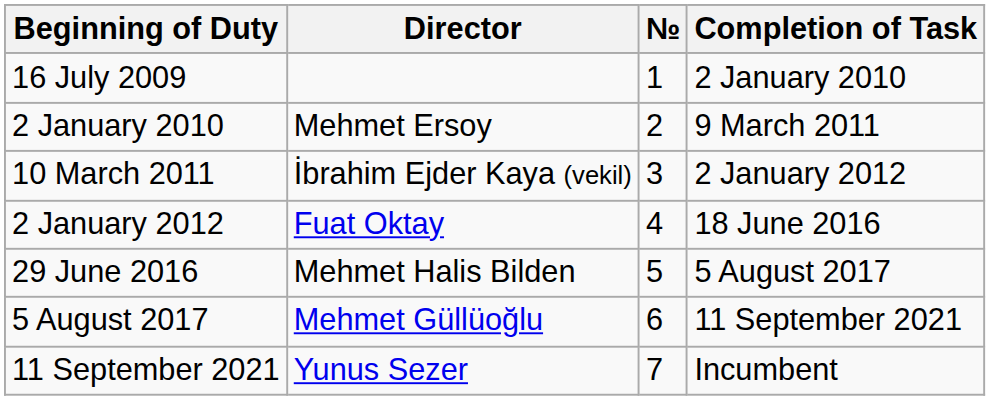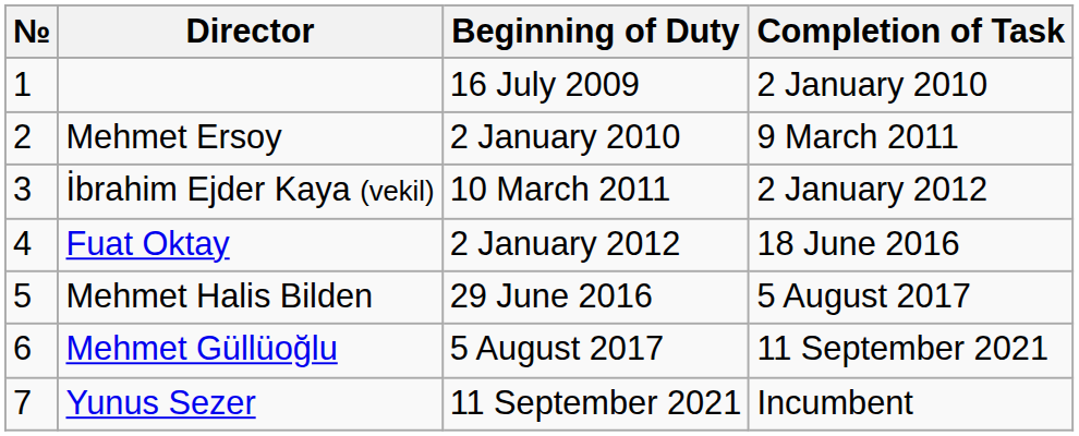columns swapped: № <-> Beginning of Duty
